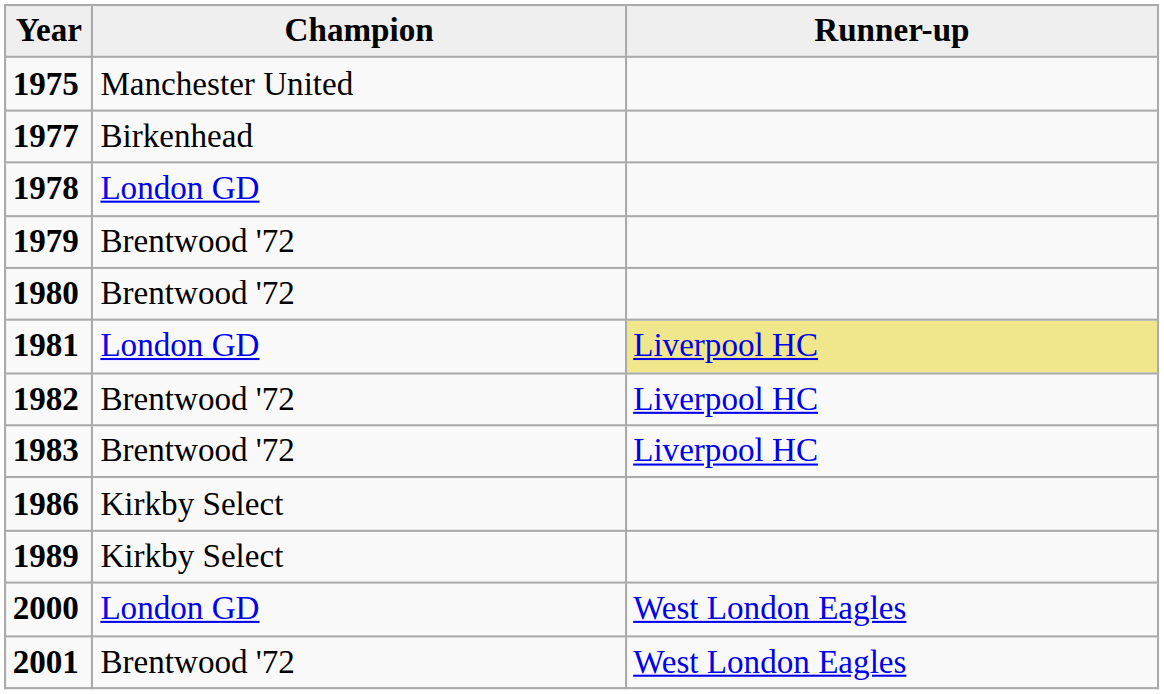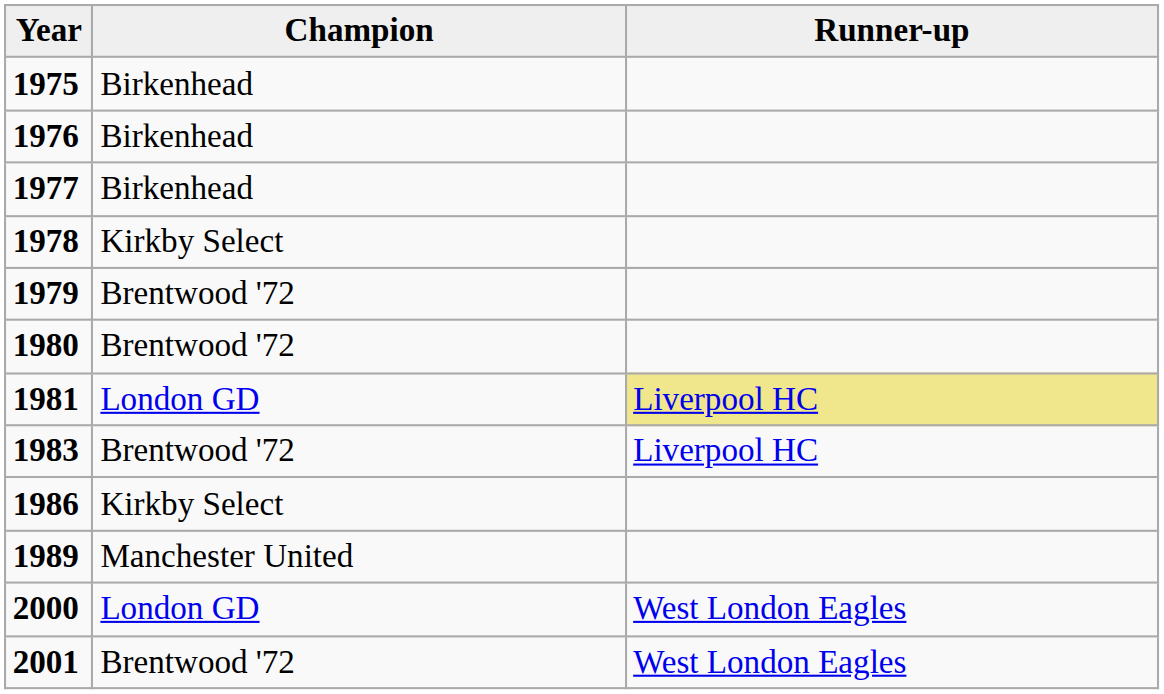1975 | Champion: Manchester United -> Birkenhead
+ row: 1976 | Birkenhead
1978 | Champion: London GD -> Kirkby Select
- row: 1982 | Brentwood '72 | Liverpool HC
1989 | Champion: Kirkby Select -> Manchester United
